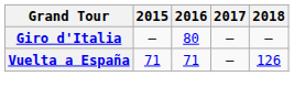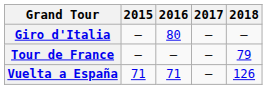+ row: Tour de France | — | — | — | 79
